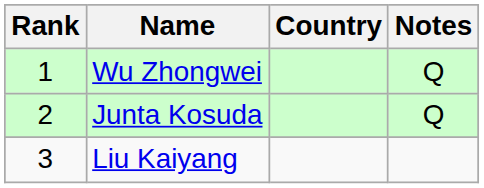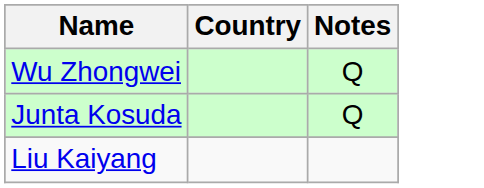- column: Rank | 1 | 2 | 3
